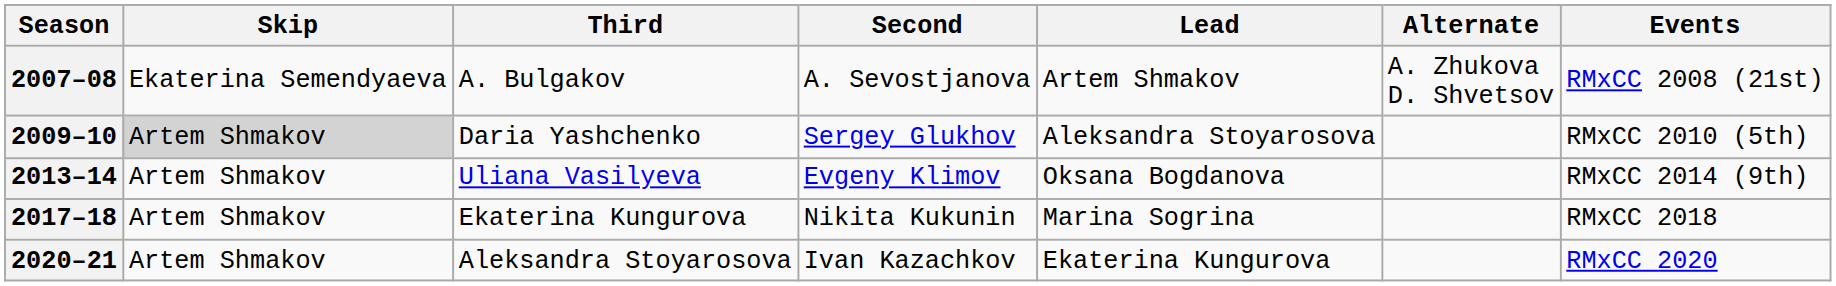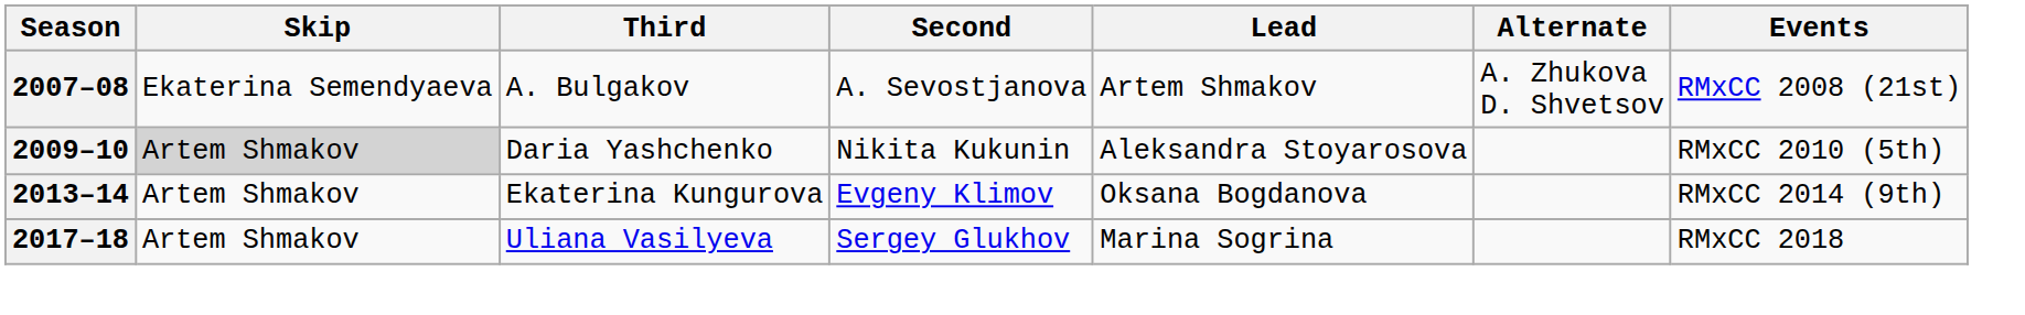2009–10 | Second: Sergey Glukhov -> Nikita Kukunin
2013–14 | Third: Uliana Vasilyeva -> Ekaterina Kungurova
2017–18 | Third: Ekaterina Kungurova -> Uliana Vasilyeva
2017–18 | Second: Nikita Kukunin -> Sergey Glukhov
- row: 2020–21 | Artem Shmakov | Aleksandra Stoyarosova | Ivan Kazachkov | Ekaterina Kungurova | RMxCC 2020
